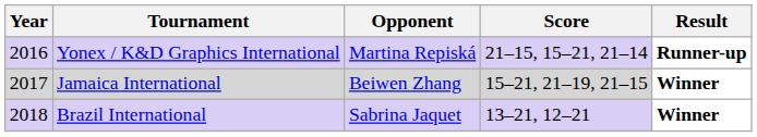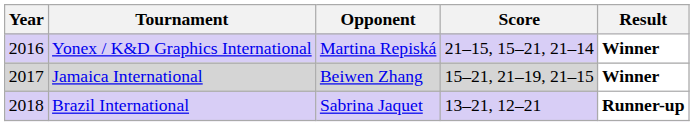Yonex / K&D Graphics International | Result: Runner-up -> Winner
Brazil International | Result: Winner -> Runner-up
